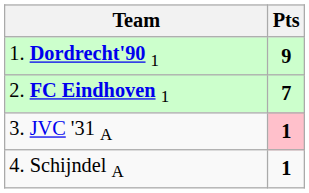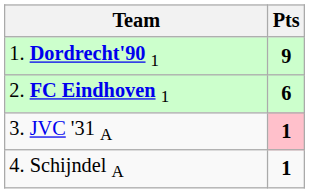2. FC Eindhoven 1 | Pts: 7 -> 6
